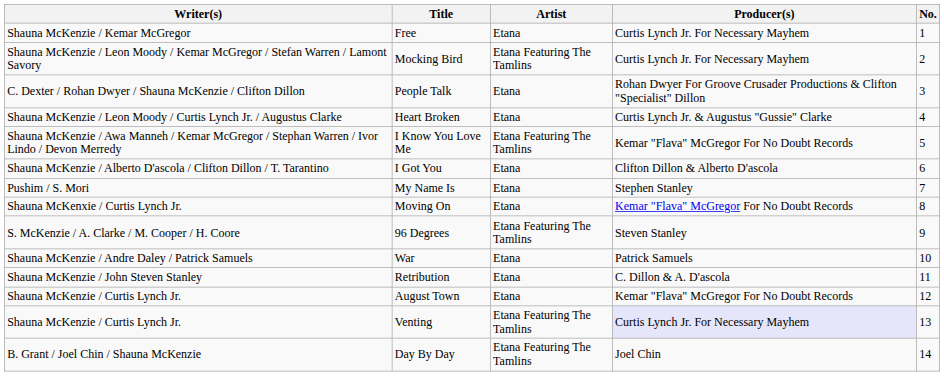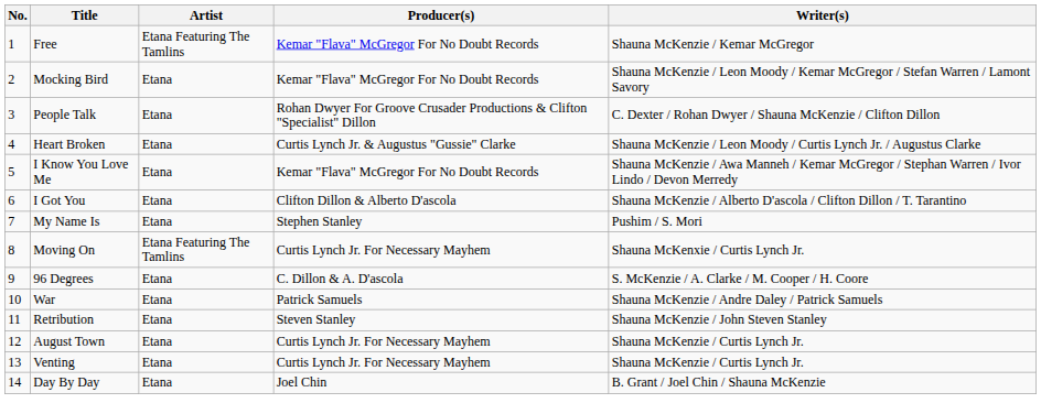columns swapped: No. <-> Writer(s)
Free | Artist: Etana -> Etana Featuring The Tamlins
Free | Producer(s): Curtis Lynch Jr. For Necessary Mayhem -> Kemar "Flava" McGregor For No Doubt Records
Mocking Bird | Artist: Etana Featuring The Tamlins -> Etana
Mocking Bird | Producer(s): Curtis Lynch Jr. For Necessary Mayhem -> Kemar "Flava" McGregor For No Doubt Records
I Know You Love Me | Artist: Etana Featuring The Tamlins -> Etana
Moving On | Artist: Etana -> Etana Featuring The Tamlins
Moving On | Producer(s): Kemar "Flava" McGregor For No Doubt Records -> Curtis Lynch Jr. For Necessary Mayhem
96 Degrees | Artist: Etana Featuring The Tamlins -> Etana
96 Degrees | Producer(s): Steven Stanley -> C. Dillon & A. D'ascola
Retribution | Producer(s): C. Dillon & A. D'ascola -> Steven Stanley
August Town | Producer(s): Kemar "Flava" McGregor For No Doubt Records -> Curtis Lynch Jr. For Necessary Mayhem
Venting | Artist: Etana Featuring The Tamlins -> Etana
Venting | Producer(s): lavender background -> no background
Day By Day | Artist: Etana Featuring The Tamlins -> Etana
